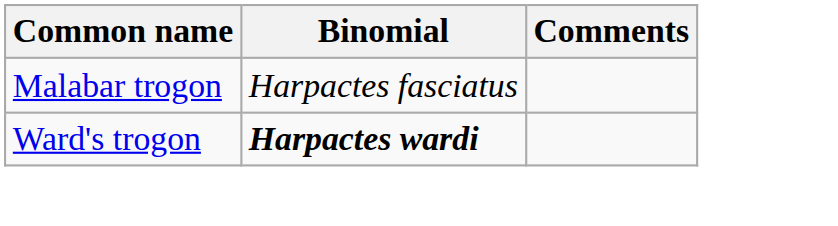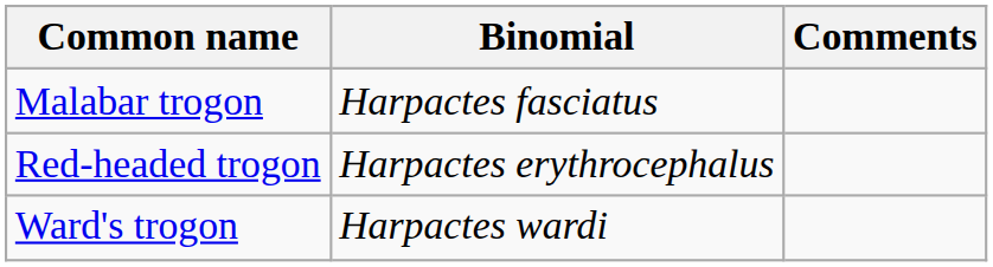+ row: Red-headed trogon | Harpactes erythrocephalus
Ward's trogon | Binomial: bold -> normal
